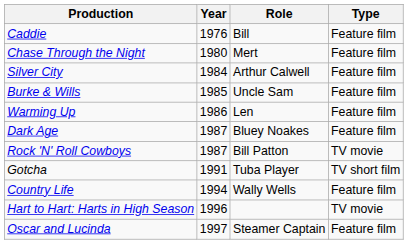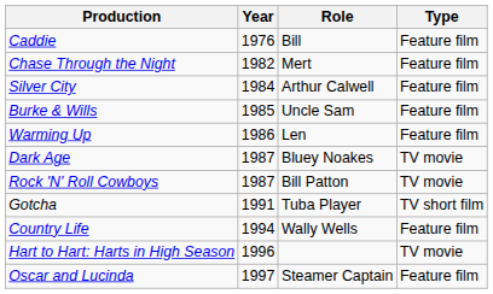Chase Through the Night | Year: 1980 -> 1982
Dark Age | Type: Feature film -> TV movie
